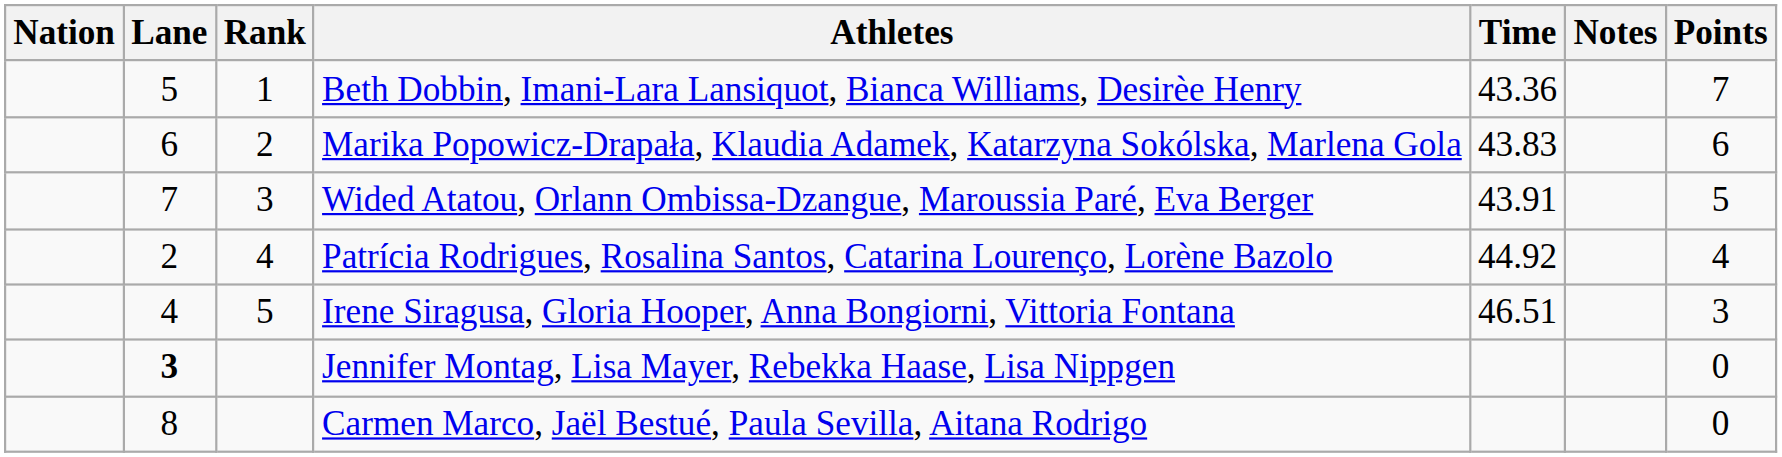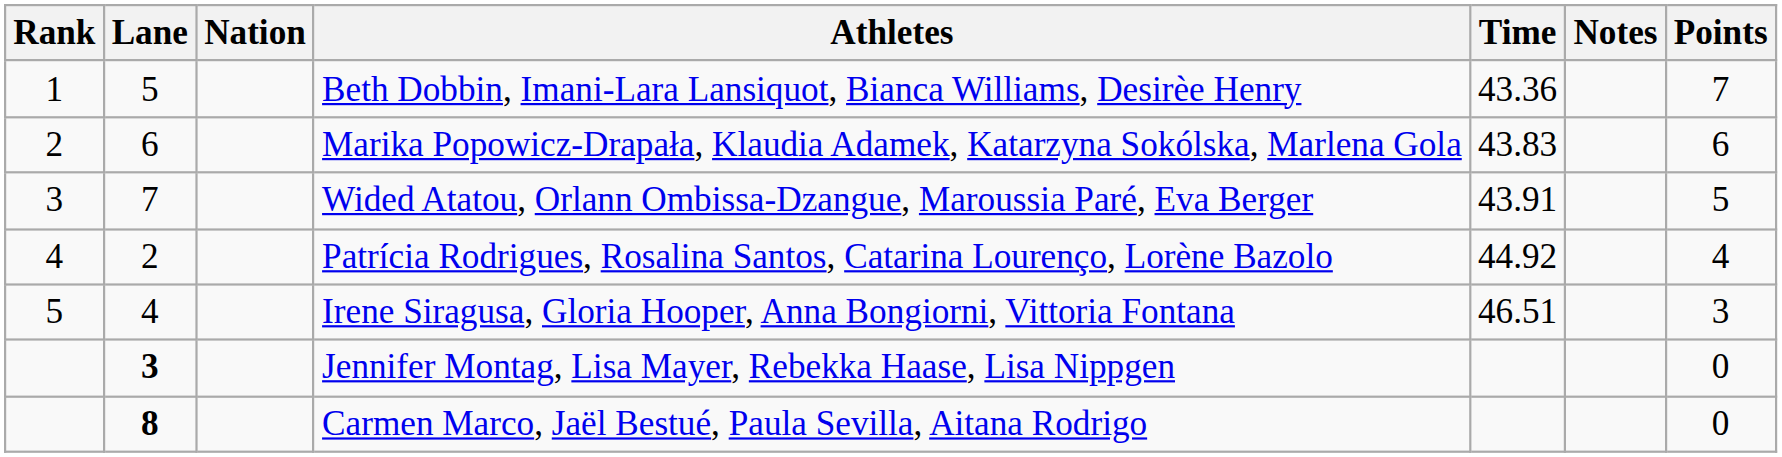columns swapped: Rank <-> Nation
Carmen Marco, Jaël Bestué, Paula Sevilla, Aitana Rodrigo | Lane: normal -> bold
